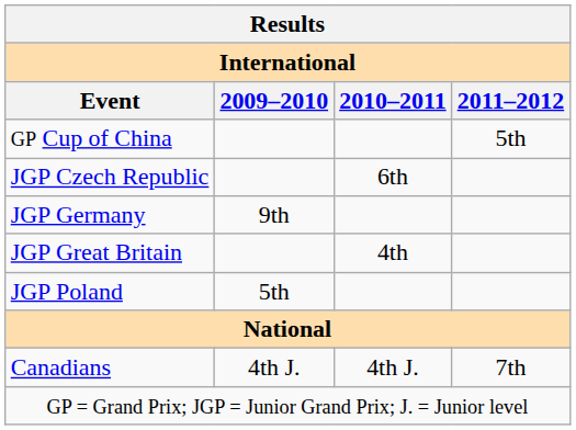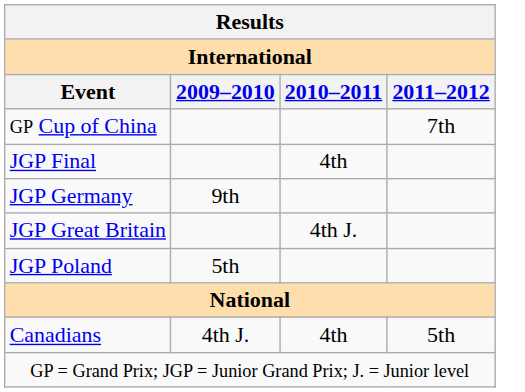GP Cup of China | 2011–2012: 5th -> 7th
+ row: JGP Final | 4th
- row: JGP Czech Republic | 6th
JGP Great Britain | 2010–2011: 4th -> 4th J.
Canadians | 2010–2011: 4th J. -> 4th
Canadians | 2011–2012: 7th -> 5th
